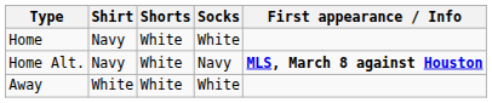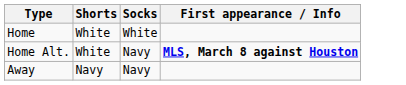- column: Shirt | Navy | Navy | White
Away | Shorts: White -> Navy
Away | Socks: White -> Navy
